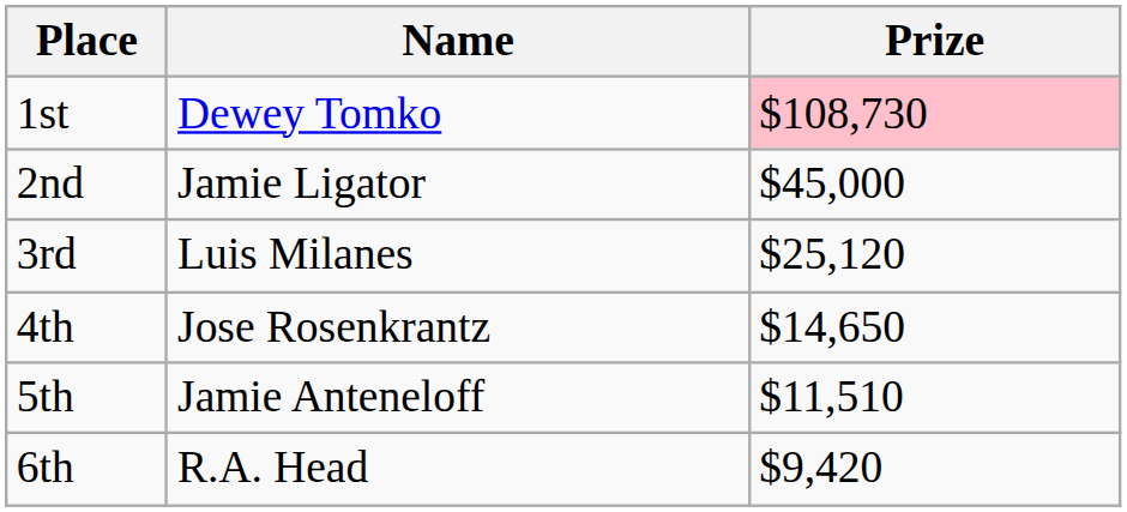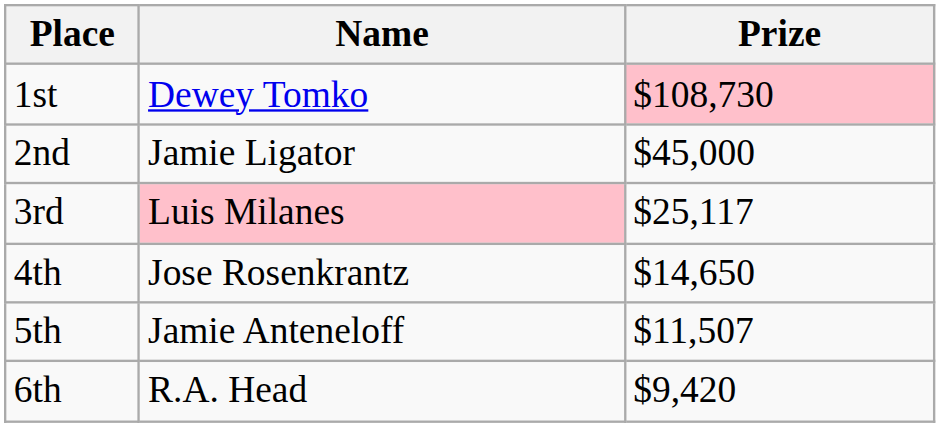3rd | Name: no background -> pink background
3rd | Prize: $25,120 -> $25,117
5th | Prize: $11,510 -> $11,507
